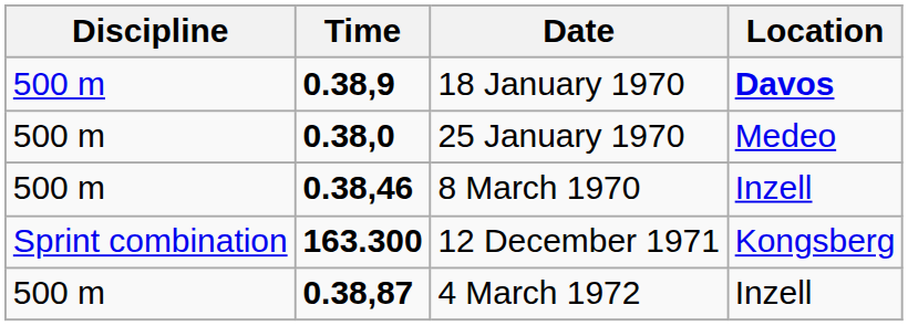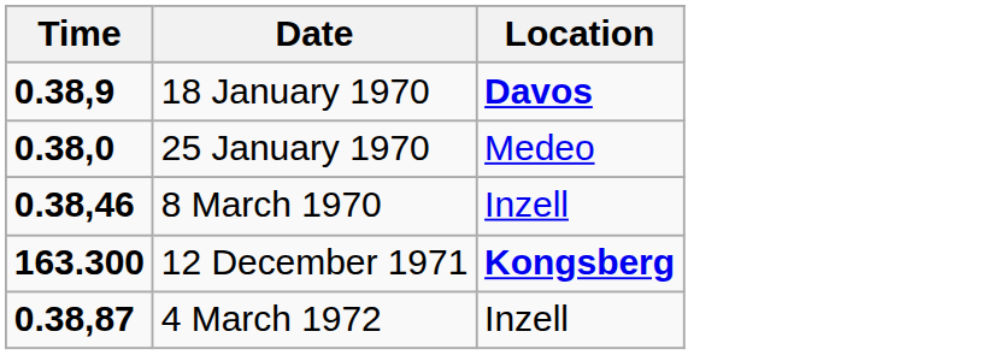- column: Discipline | 500 m | 500 m | 500 m | Sprint combination | 500 m
12 December 1971 | Location: normal -> bold
